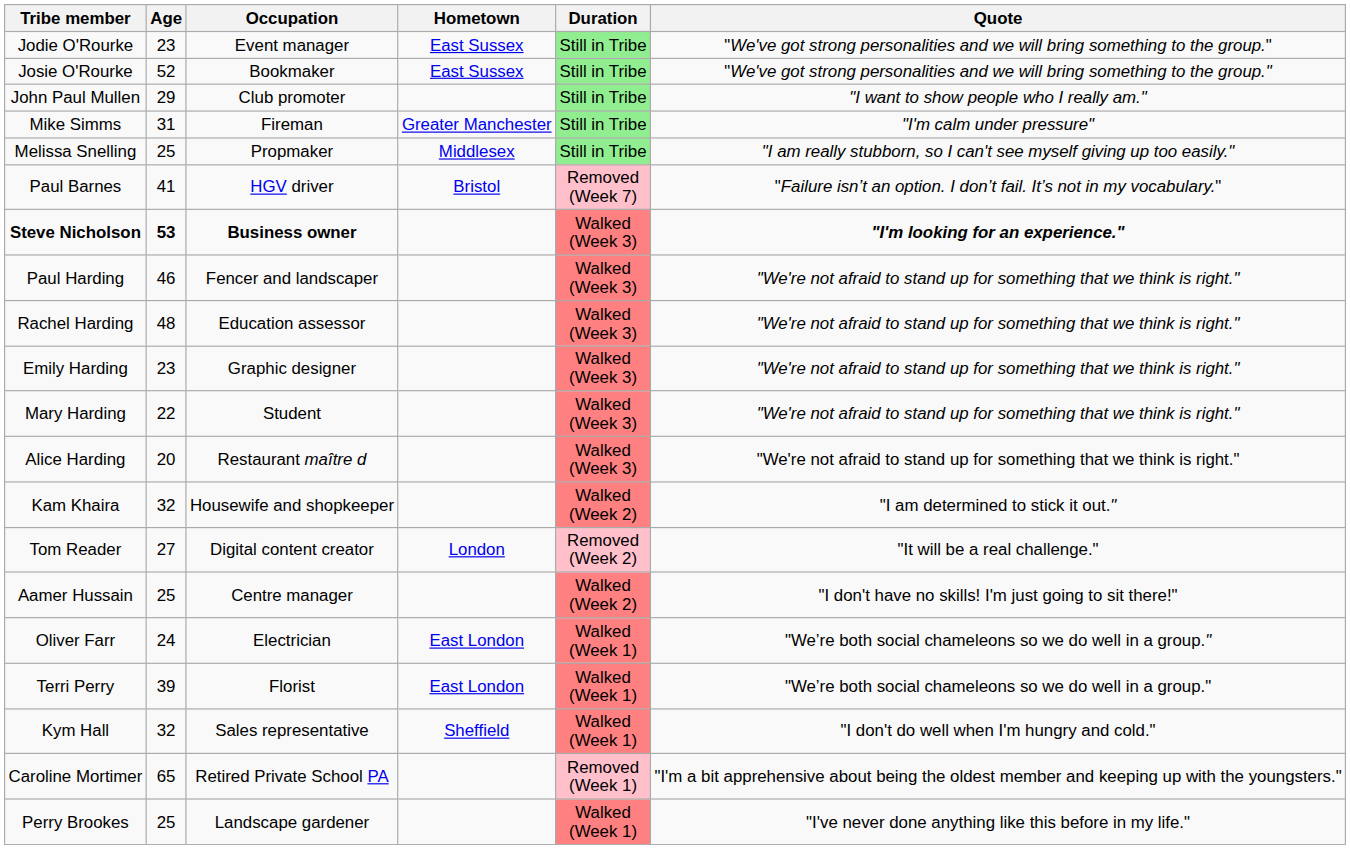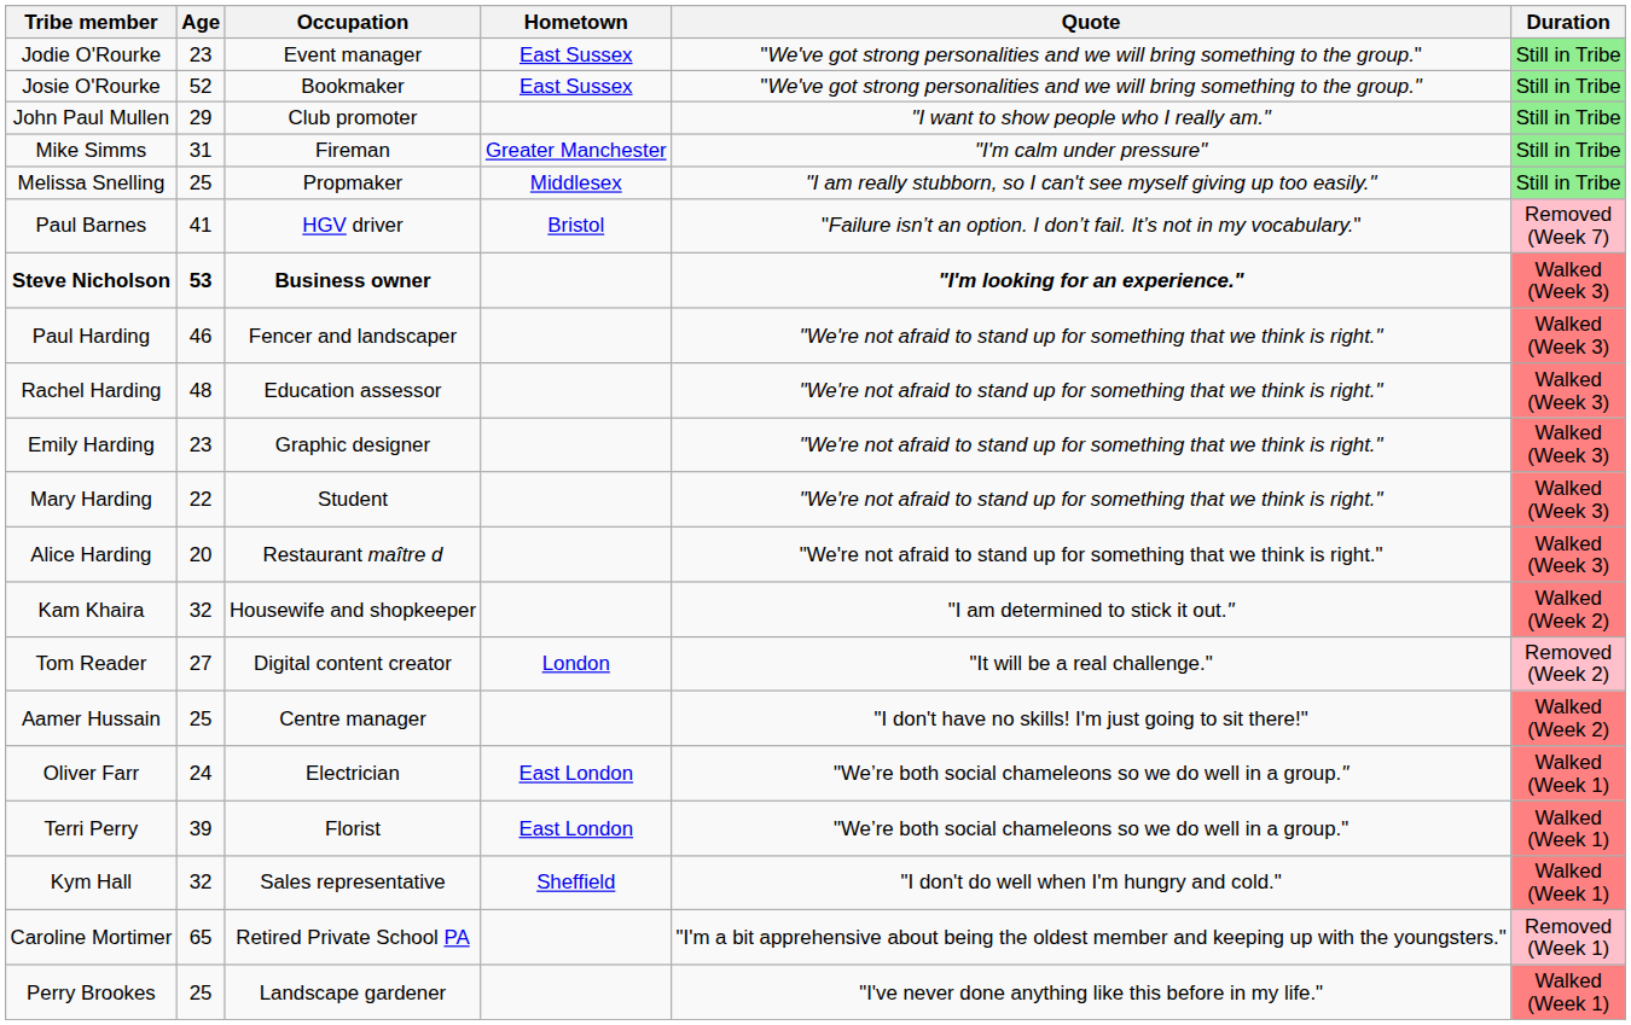columns swapped: Quote <-> Duration
